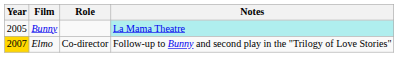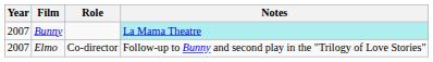Bunny | Year: 2005 -> 2007
Elmo | Year: gold background -> no background
